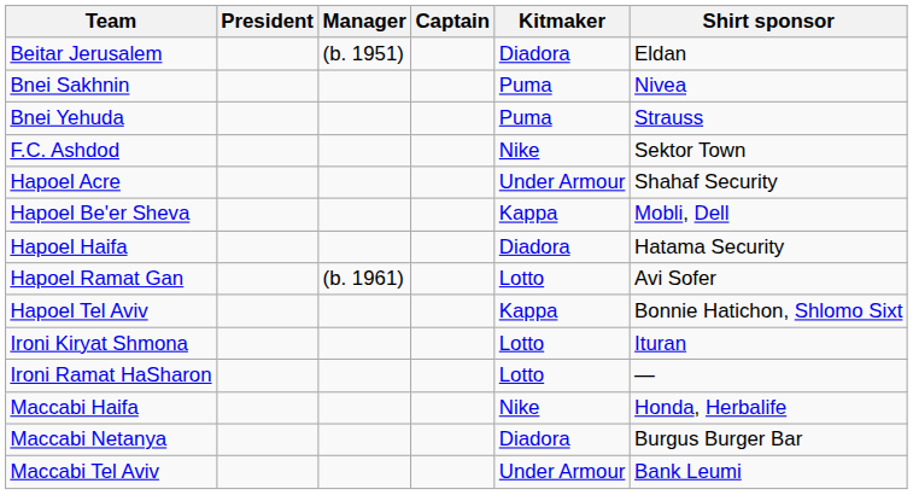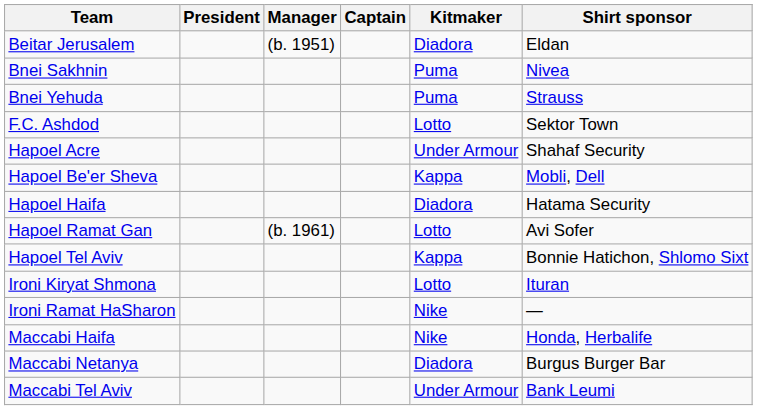F.C. Ashdod | Kitmaker: Nike -> Lotto
Ironi Ramat HaSharon | Kitmaker: Lotto -> Nike
